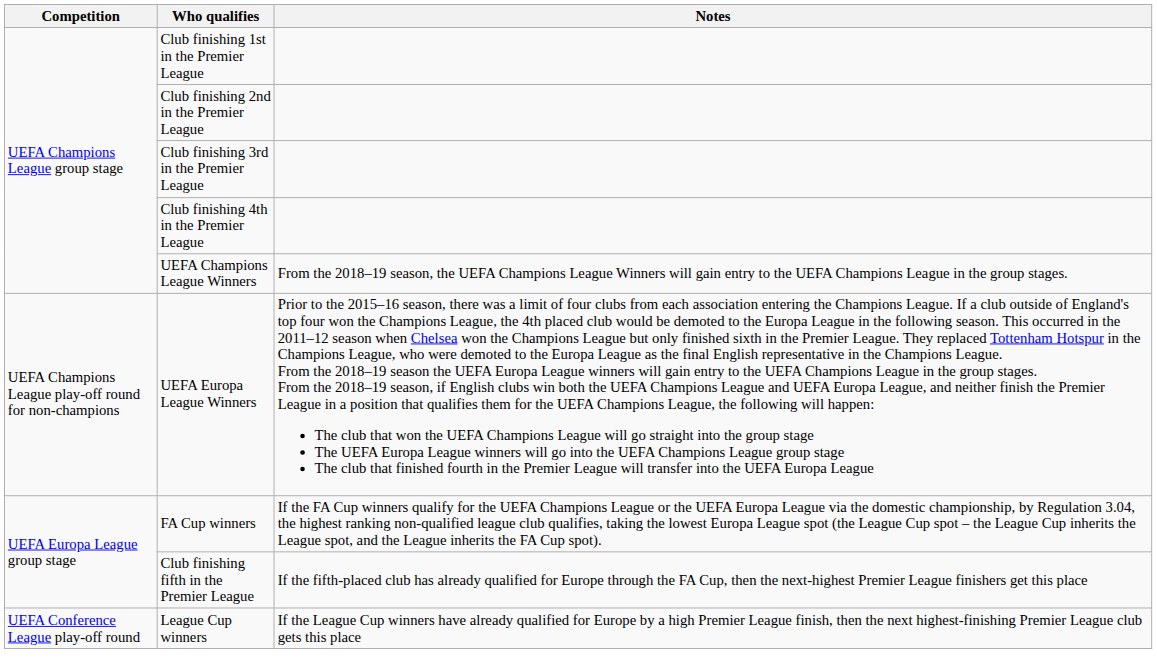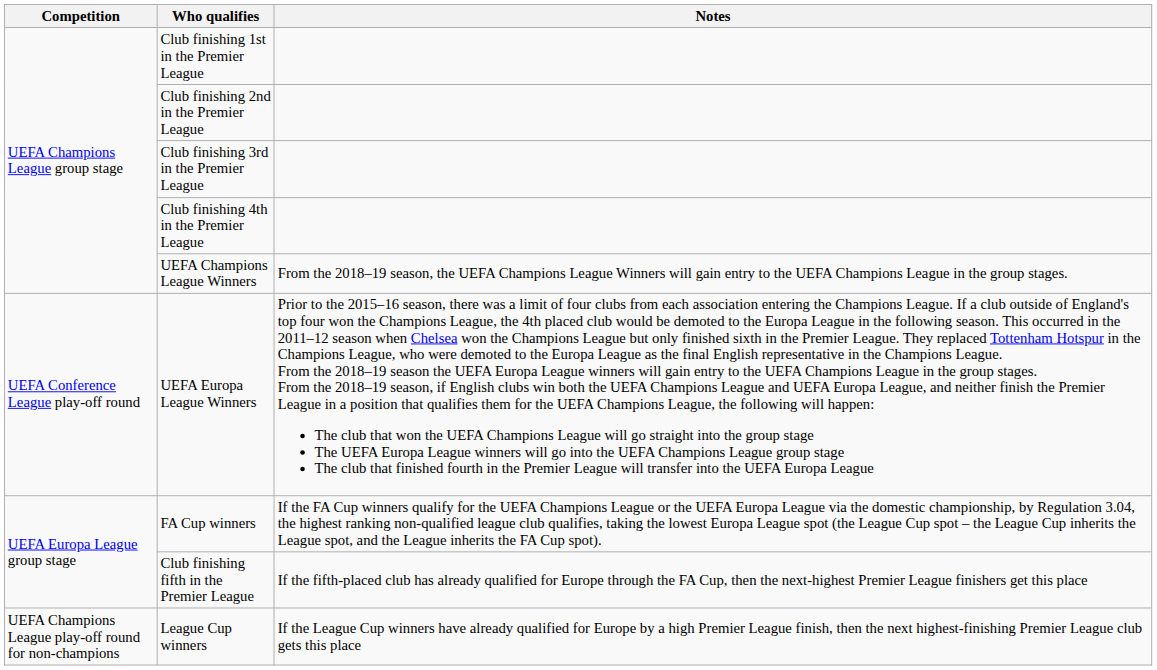UEFA Europa League Winners | Competition: UEFA Champions League play-off round for non-champions -> UEFA Conference League play-off round
League Cup winners | Competition: UEFA Conference League play-off round -> UEFA Champions League play-off round for non-champions
